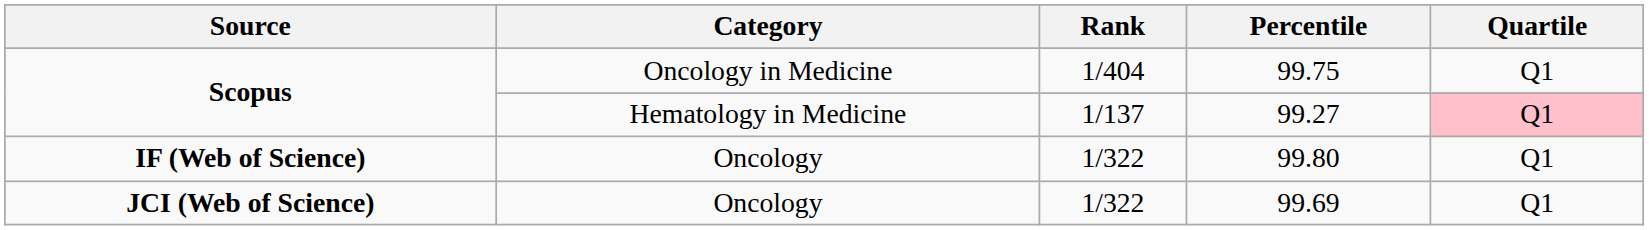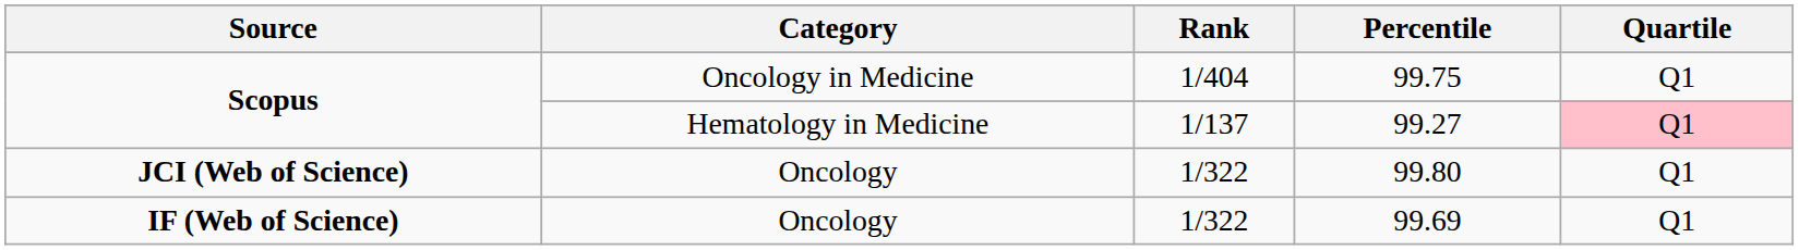99.80 | Source: IF (Web of Science) -> JCI (Web of Science)
99.69 | Source: JCI (Web of Science) -> IF (Web of Science)
